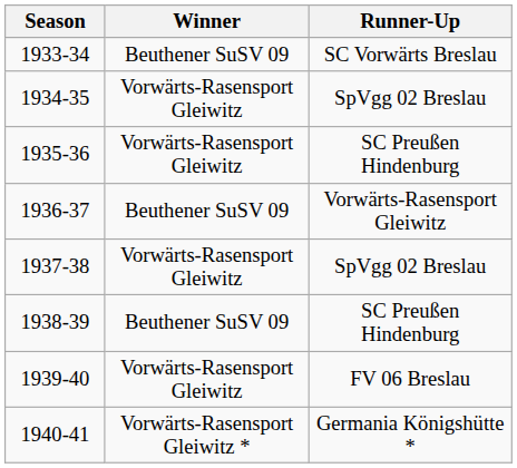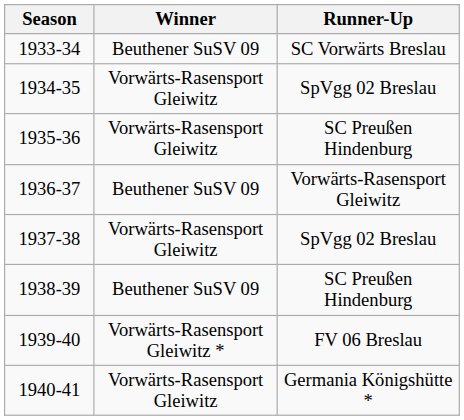1939-40 | Winner: Vorwärts-Rasensport Gleiwitz -> Vorwärts-Rasensport Gleiwitz *
1940-41 | Winner: Vorwärts-Rasensport Gleiwitz * -> Vorwärts-Rasensport Gleiwitz
